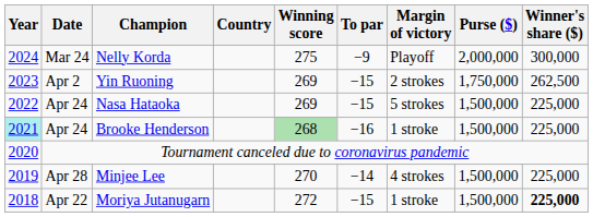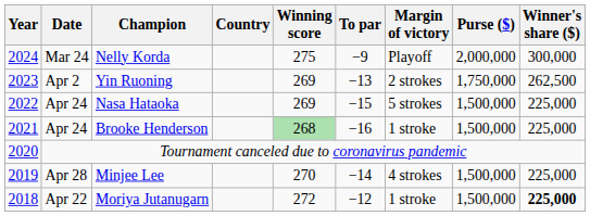Yin Ruoning | To par: −15 -> −13
Brooke Henderson | Year: paleturquoise background -> no background
Moriya Jutanugarn | To par: −15 -> −12
